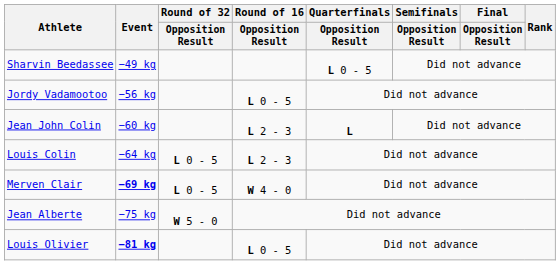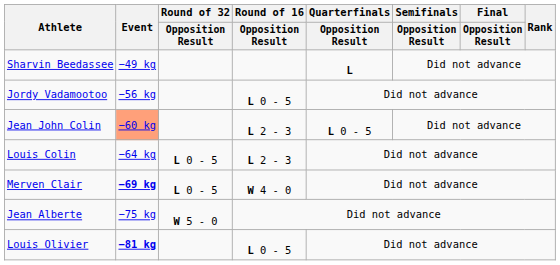Sharvin Beedassee | Quarterfinals / Opposition Result: L 0 - 5 -> L
Jean John Colin | Event: no background -> lightsalmon background
Jean John Colin | Quarterfinals / Opposition Result: L -> L 0 - 5
